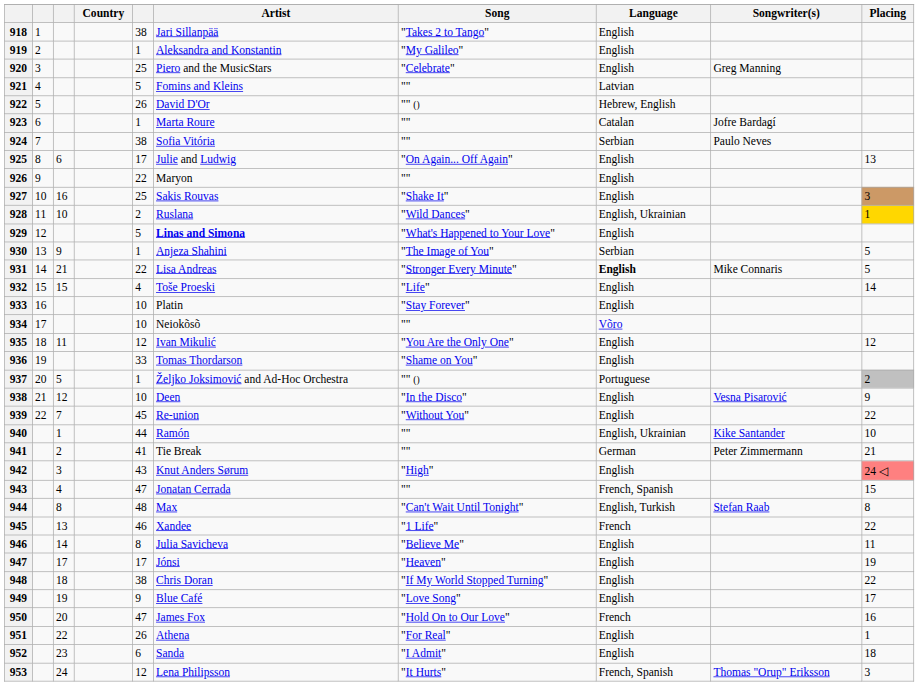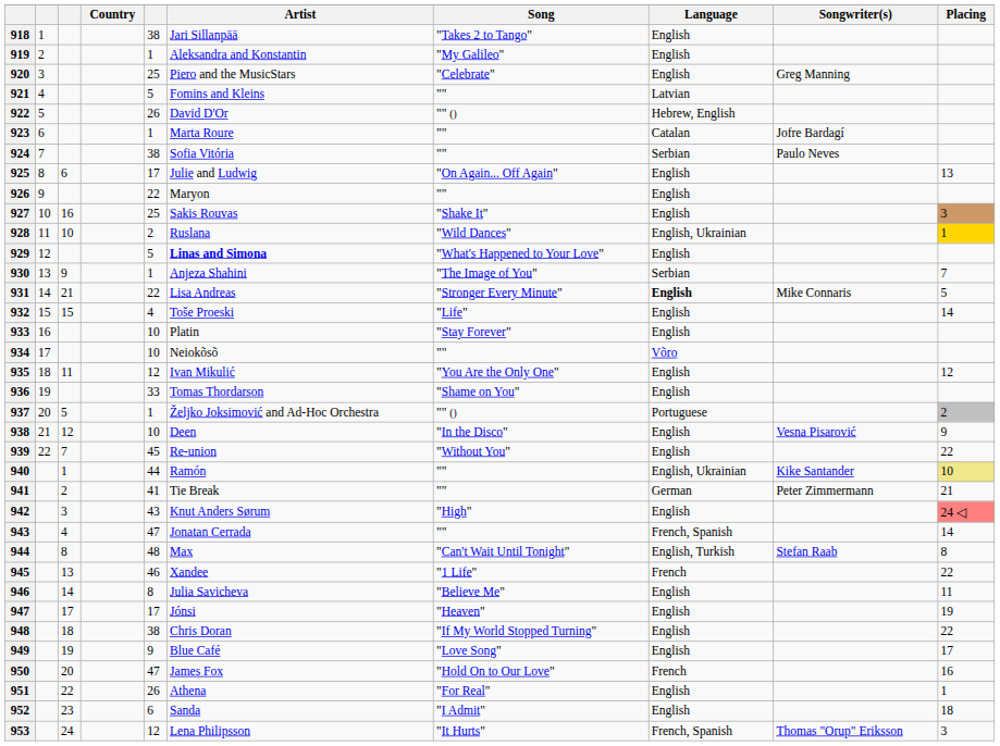930 | Placing: 5 -> 7
940 | Placing: no background -> khaki background
943 | Placing: 15 -> 14
